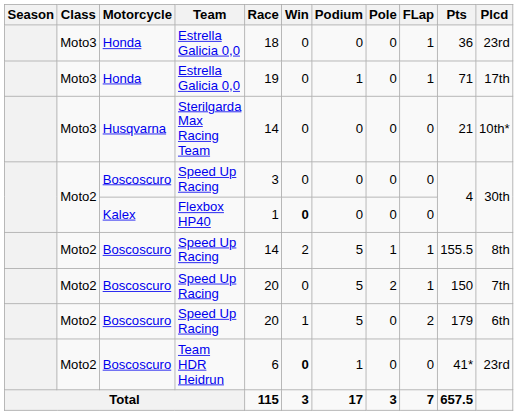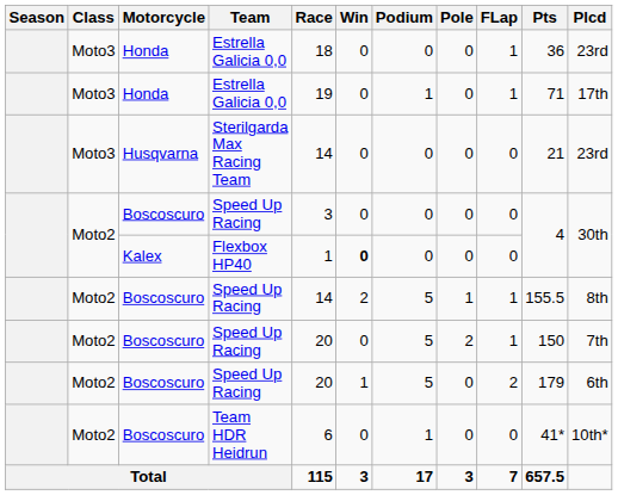Sterilgarda Max Racing Team | Plcd: 10th* -> 23rd
Team HDR Heidrun | Win: bold -> normal
Team HDR Heidrun | Plcd: 23rd -> 10th*
